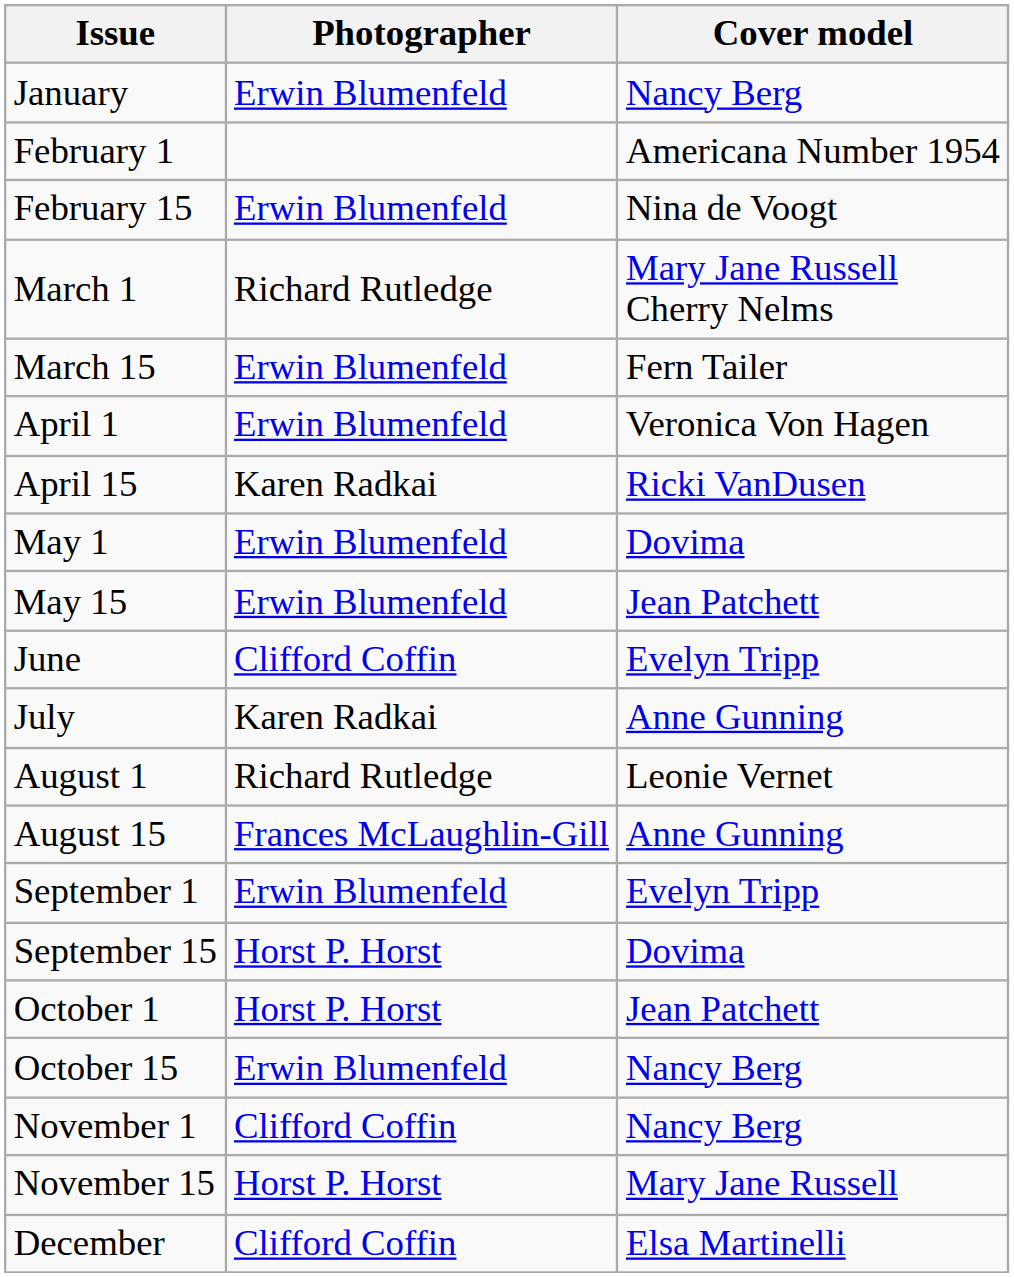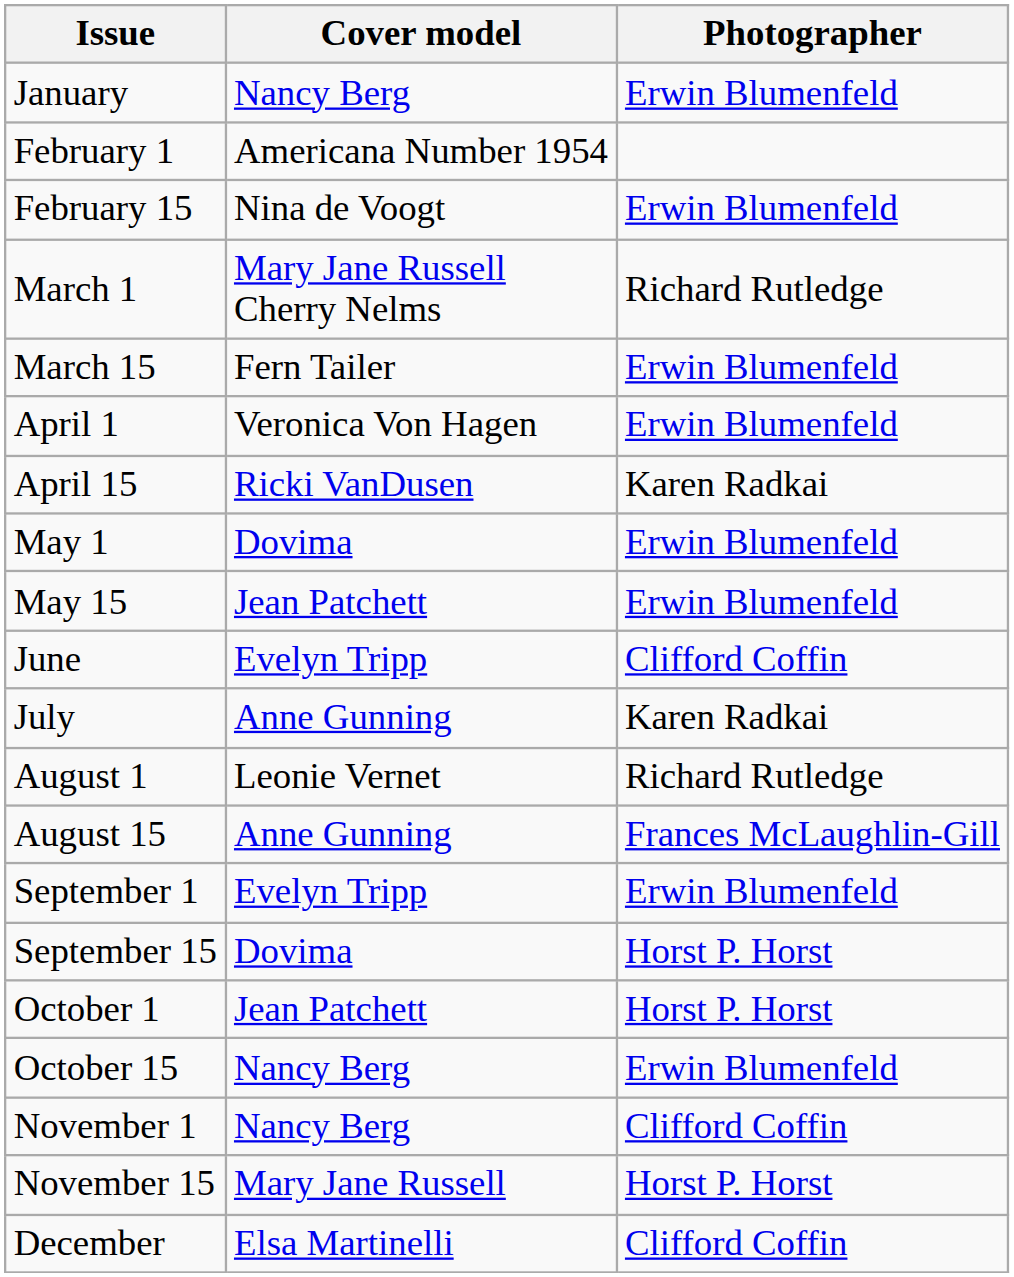columns swapped: Cover model <-> Photographer
